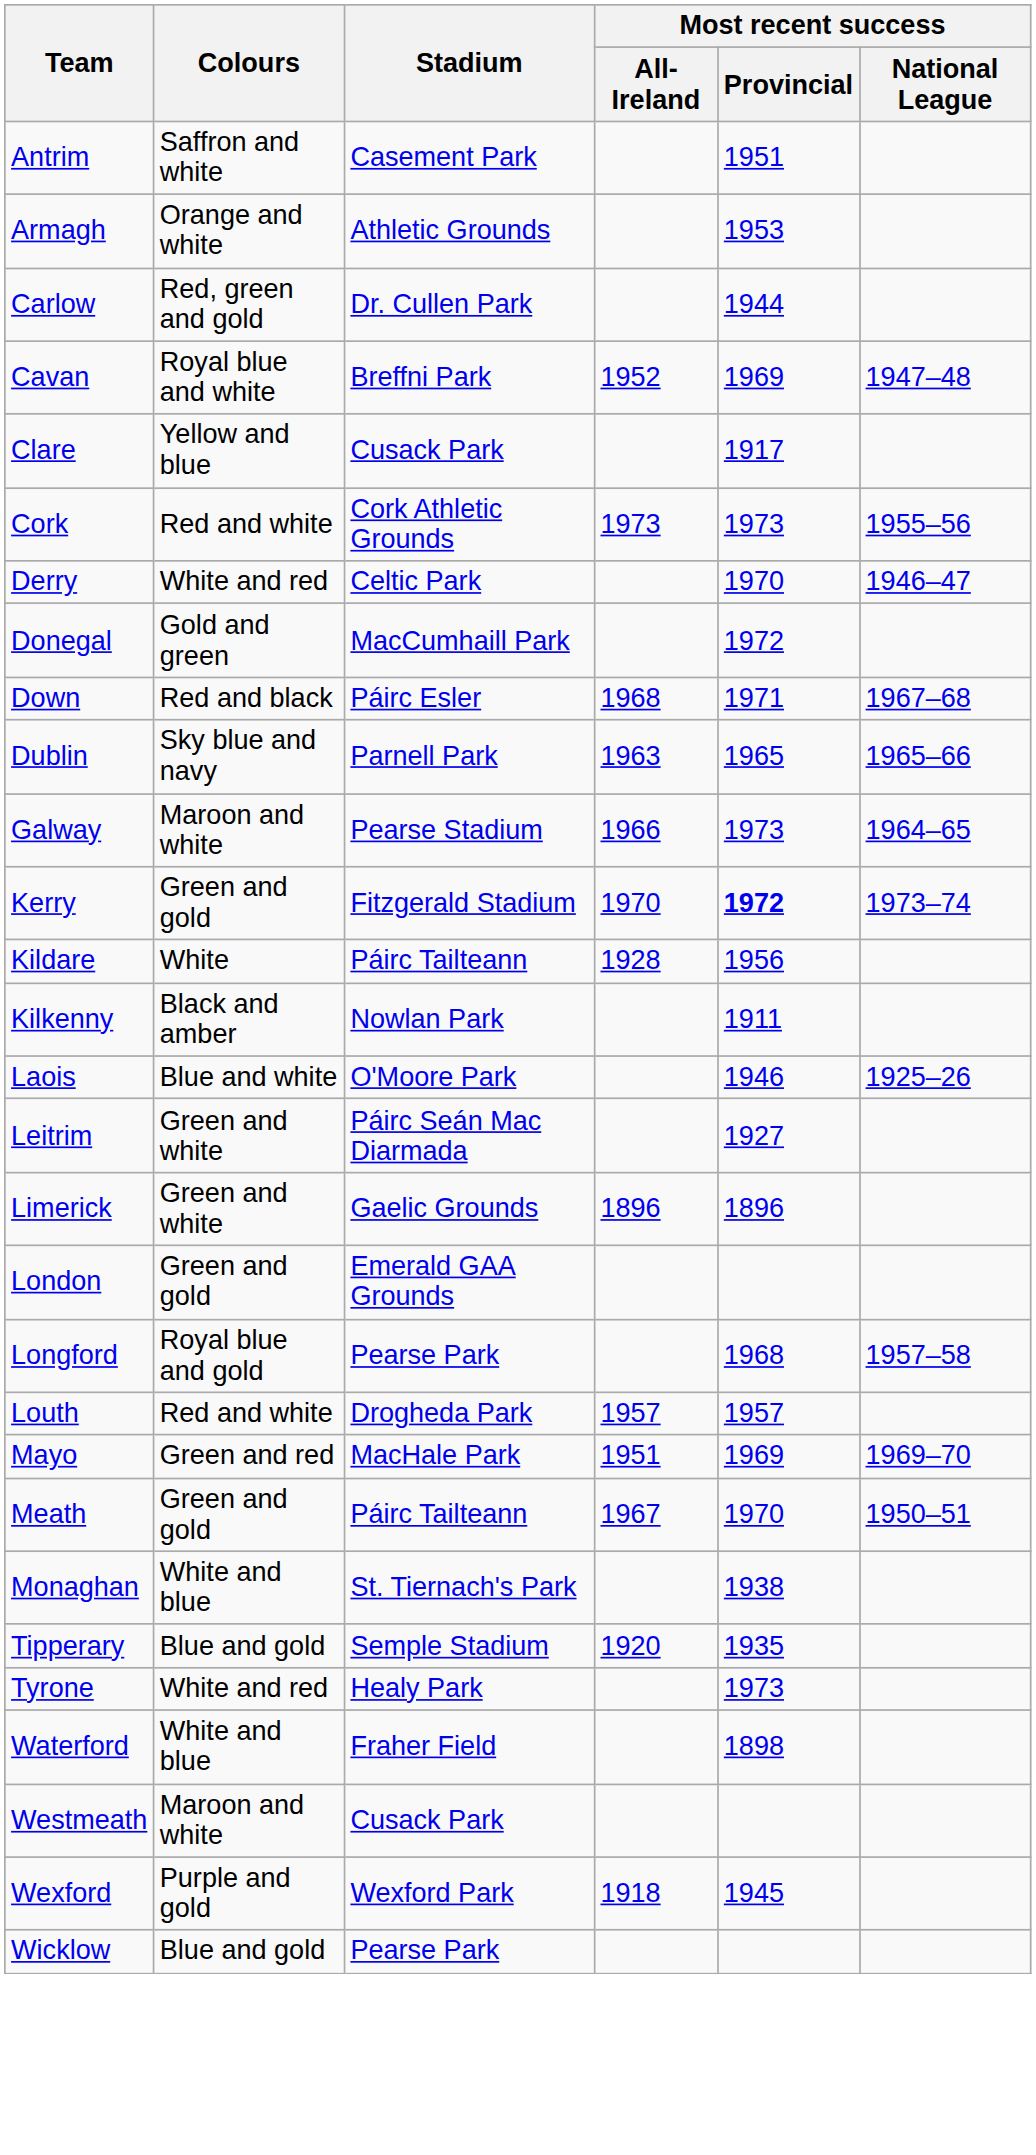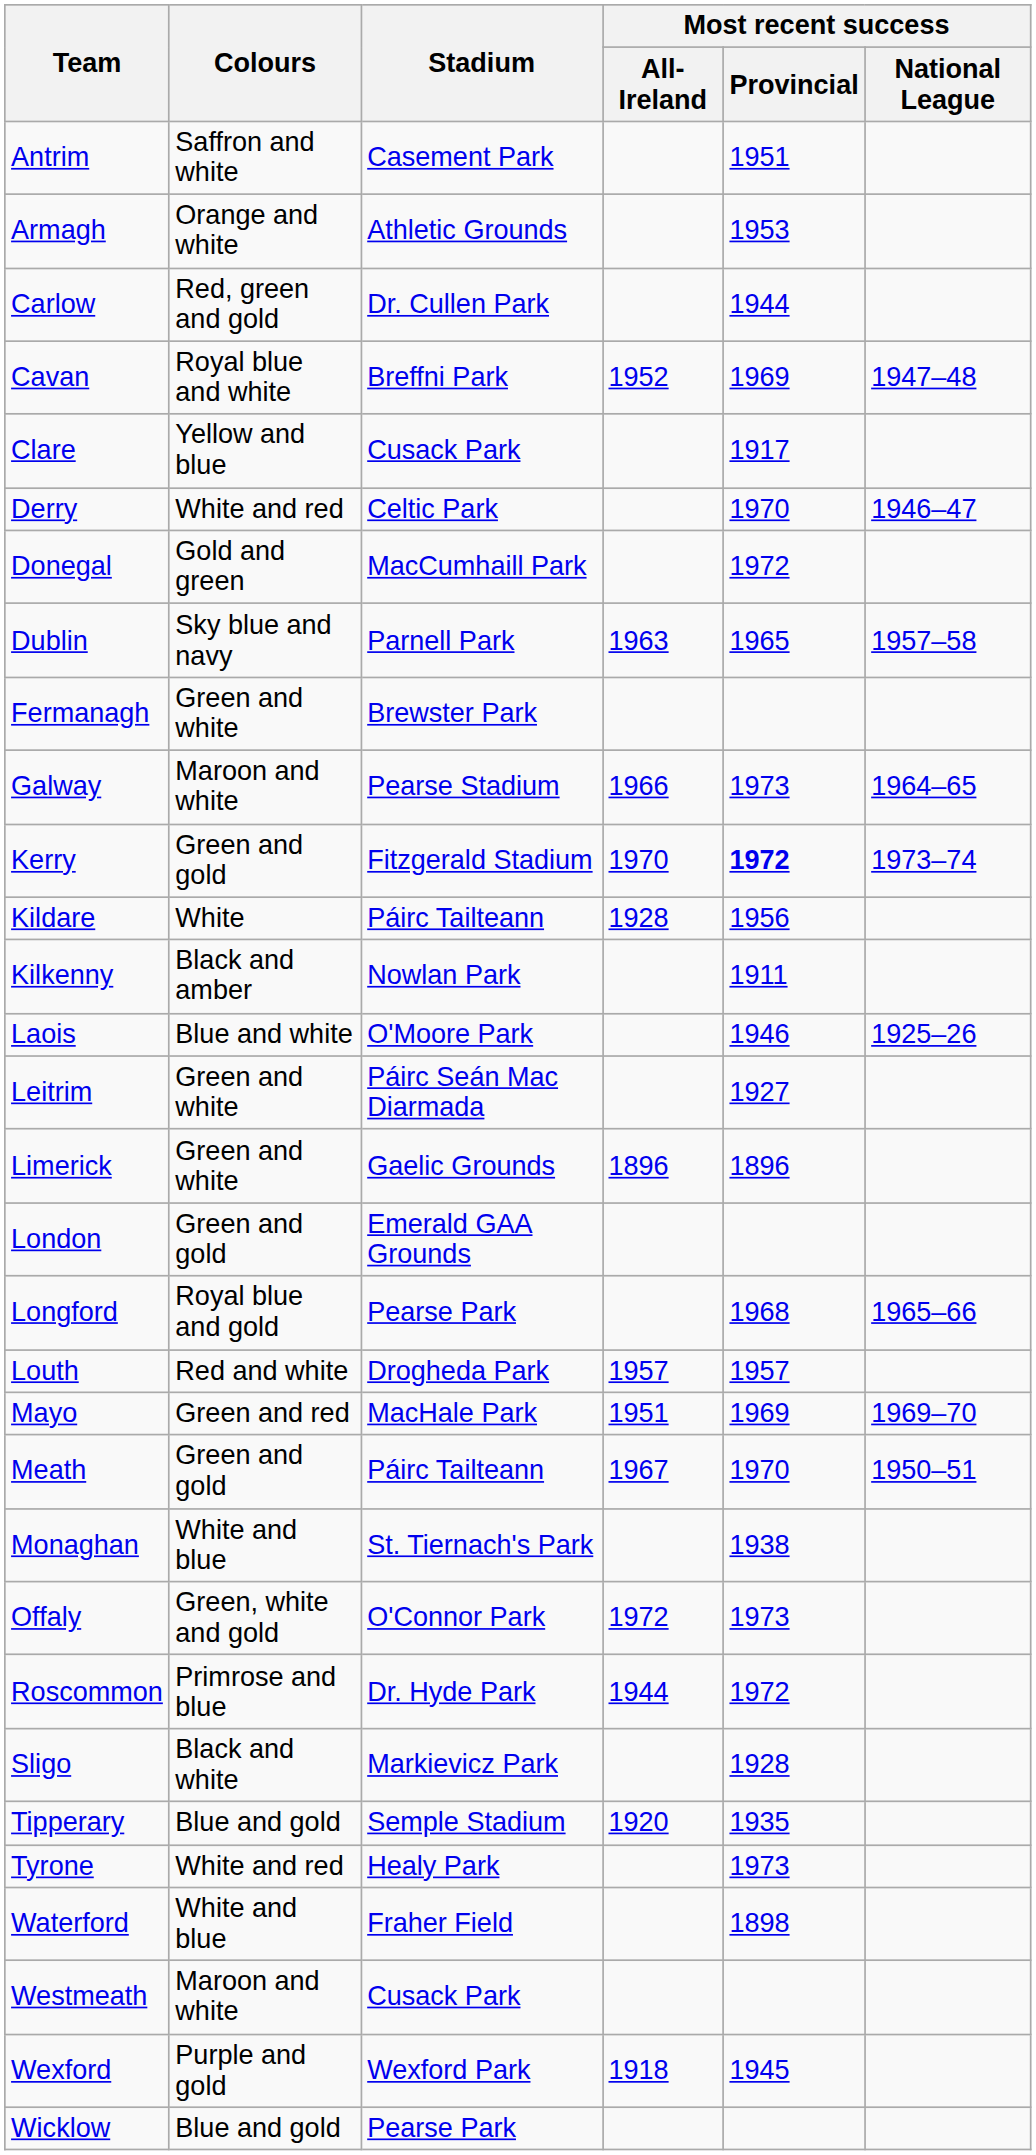- row: Cork | Red and white | Cork Athletic Grounds | 1973 | 1973 | 1955–56
- row: Down | Red and black | Páirc Esler | 1968 | 1971 | 1967–68
Dublin | Most recent success / National League: 1965–66 -> 1957–58
+ row: Fermanagh | Green and white | Brewster Park
Longford | Most recent success / National League: 1957–58 -> 1965–66
+ row: Offaly | Green, white and gold | O'Connor Park | 1972 | 1973
+ row: Roscommon | Primrose and blue | Dr. Hyde Park | 1944 | 1972
+ row: Sligo | Black and white | Markievicz Park | 1928
